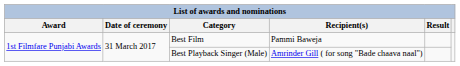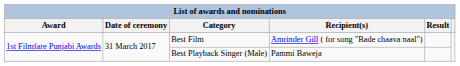Best Film | Recipient(s): Pammi Baweja -> Amrinder Gill ( for song "Bade chaava naal")
Best Playback Singer (Male) | Recipient(s): Amrinder Gill ( for song "Bade chaava naal") -> Pammi Baweja
